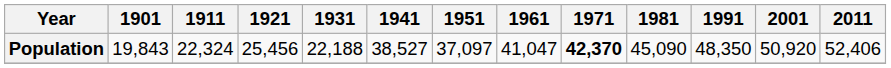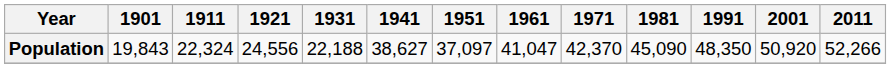Population | 1921: 25,456 -> 24,556
Population | 1941: 38,527 -> 38,627
Population | 1971: bold -> normal
Population | 2011: 52,406 -> 52,266
